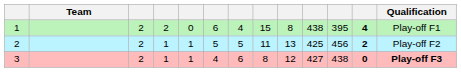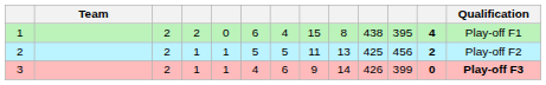3 | column 8: 8 -> 9
3 | column 9: 12 -> 14
3 | column 10: 427 -> 426
3 | column 11: 438 -> 399
